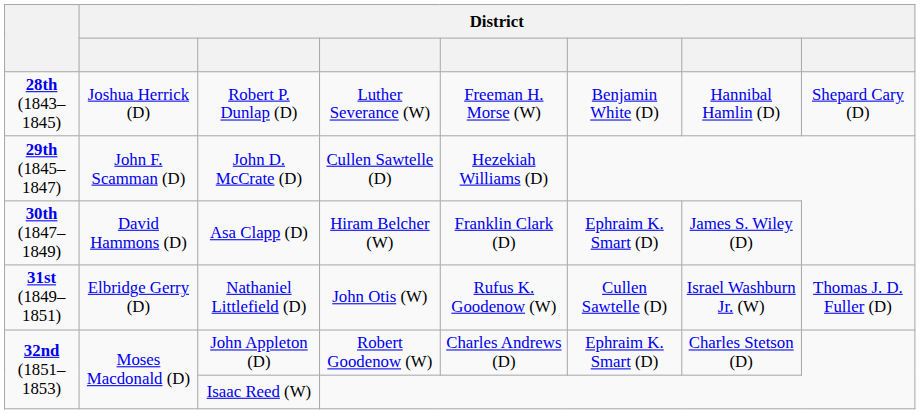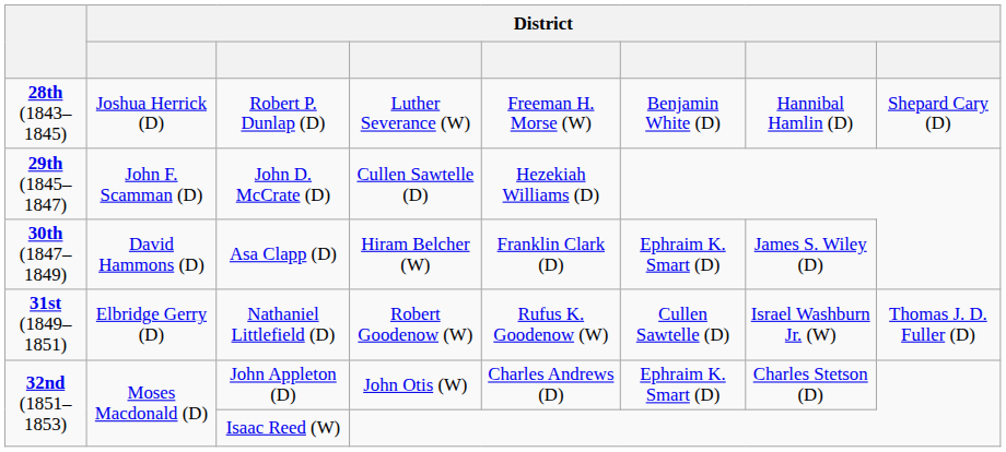Nathaniel Littlefield (D) | column 4: John Otis (W) -> Robert Goodenow (W)
John Appleton (D) | column 4: Robert Goodenow (W) -> John Otis (W)
